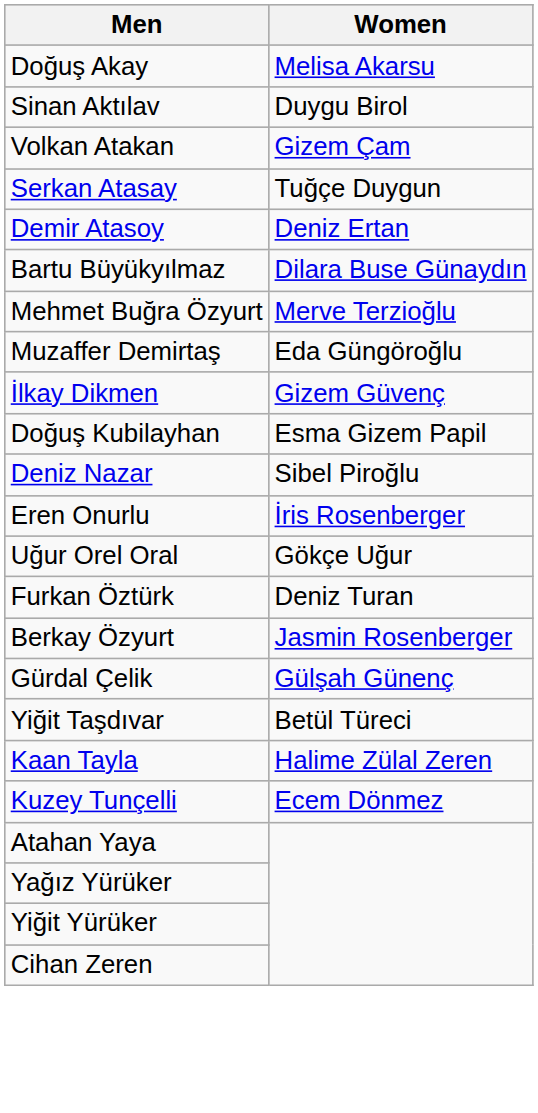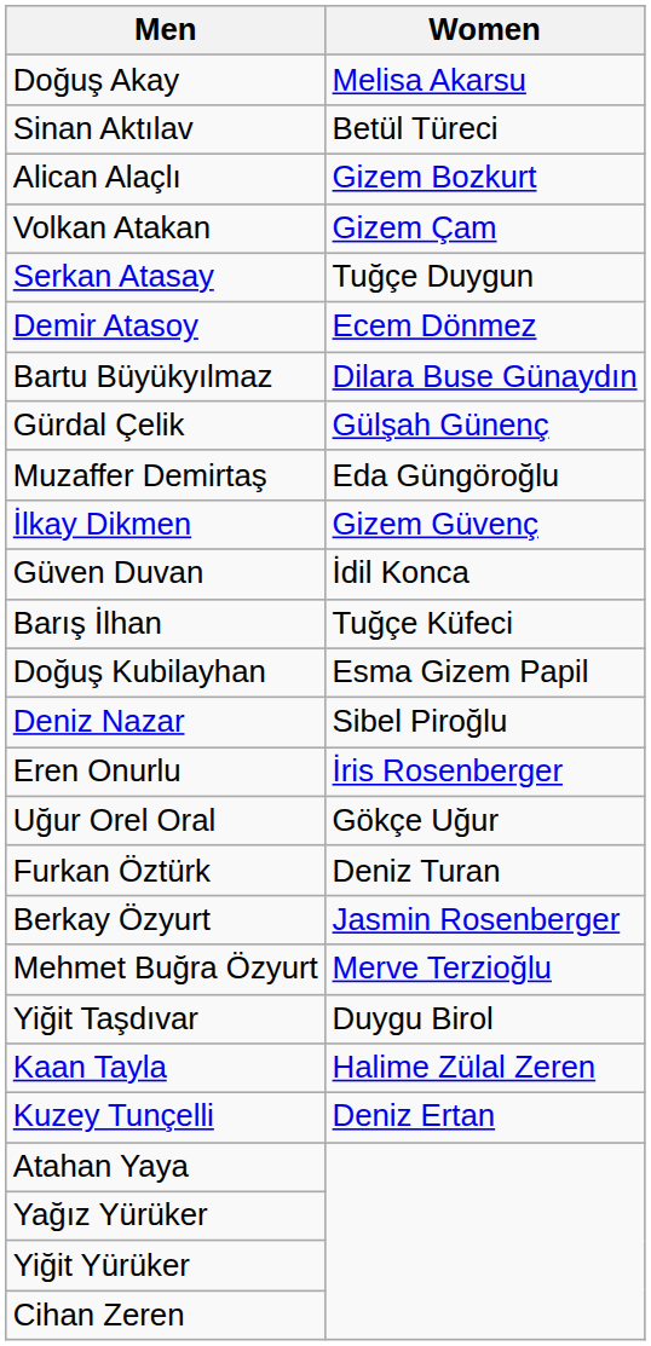Sinan Aktılav | Women: Duygu Birol -> Betül Türeci
+ row: Alican Alaçlı | Gizem Bozkurt
Demir Atasoy | Women: Deniz Ertan -> Ecem Dönmez
rows swapped: Gürdal Çelik <-> Mehmet Buğra Özyurt
+ row: Güven Duvan | İdil Konca
+ row: Barış İlhan | Tuğçe Küfeci
Yiğit Taşdıvar | Women: Betül Türeci -> Duygu Birol
Kuzey Tunçelli | Women: Ecem Dönmez -> Deniz Ertan
